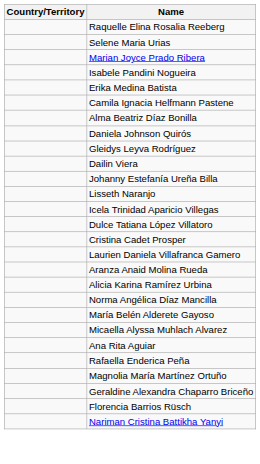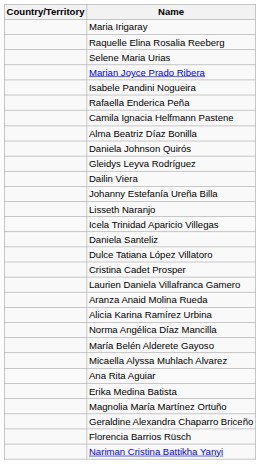+ row: Maria Irigaray
rows swapped: Rafaella Enderica Peña <-> Erika Medina Batista
+ row: Daniela Santeliz
